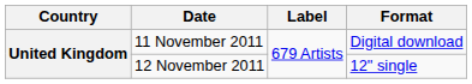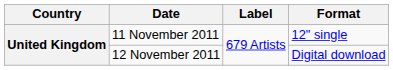11 November 2011 | Format: Digital download -> 12" single
12 November 2011 | Format: 12" single -> Digital download
